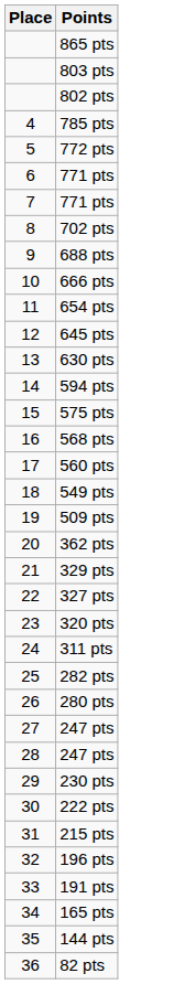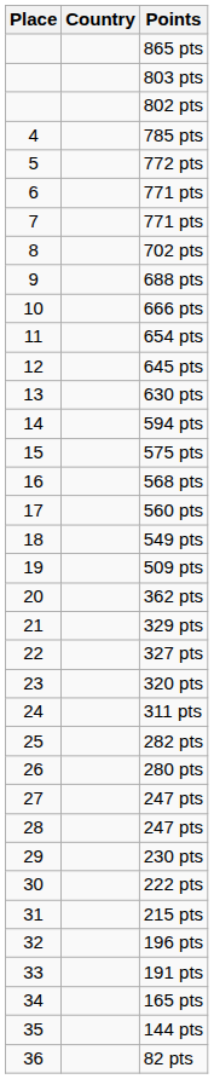+ column: Country
